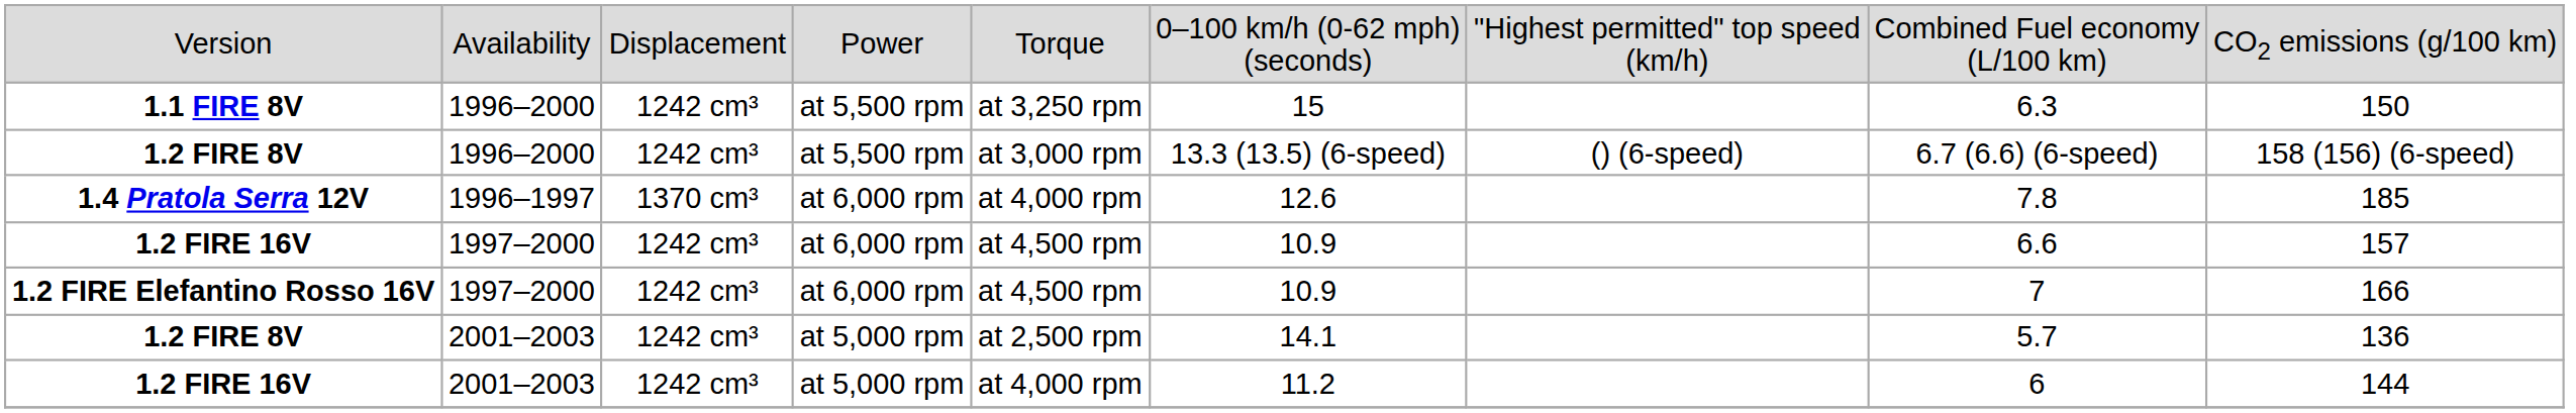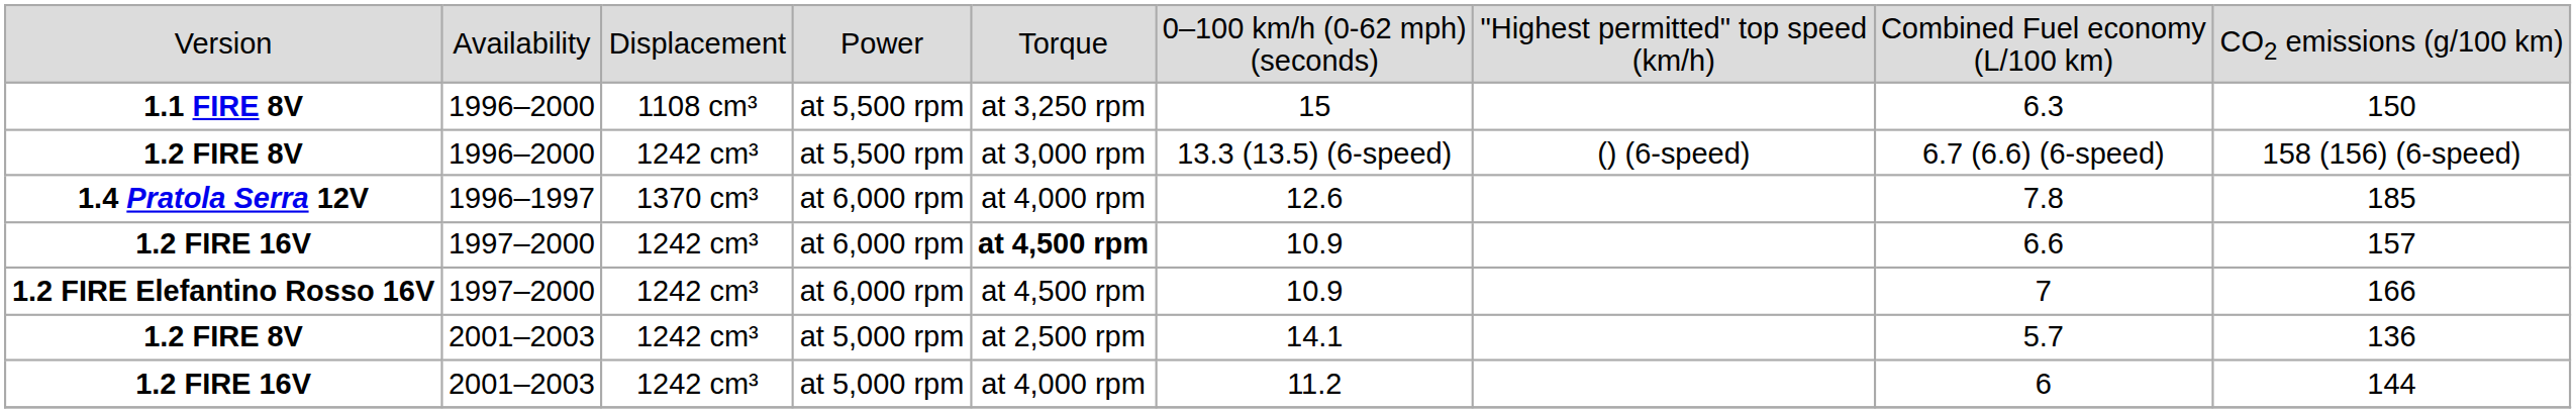1.1 FIRE 8V | column 3: 1242 cm³ -> 1108 cm³
1.2 FIRE 16V / 1997–2000 | column 5: normal -> bold
